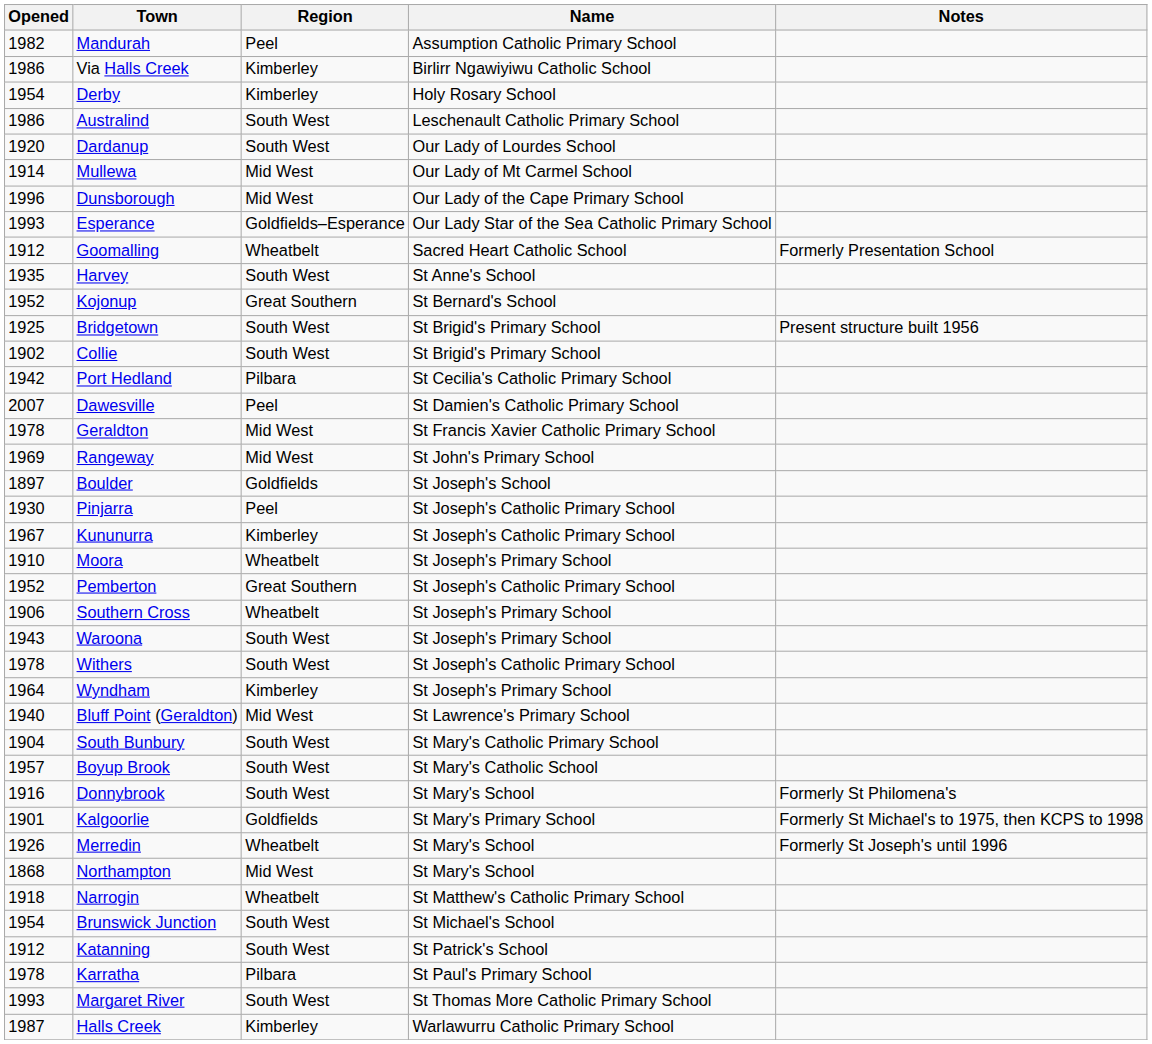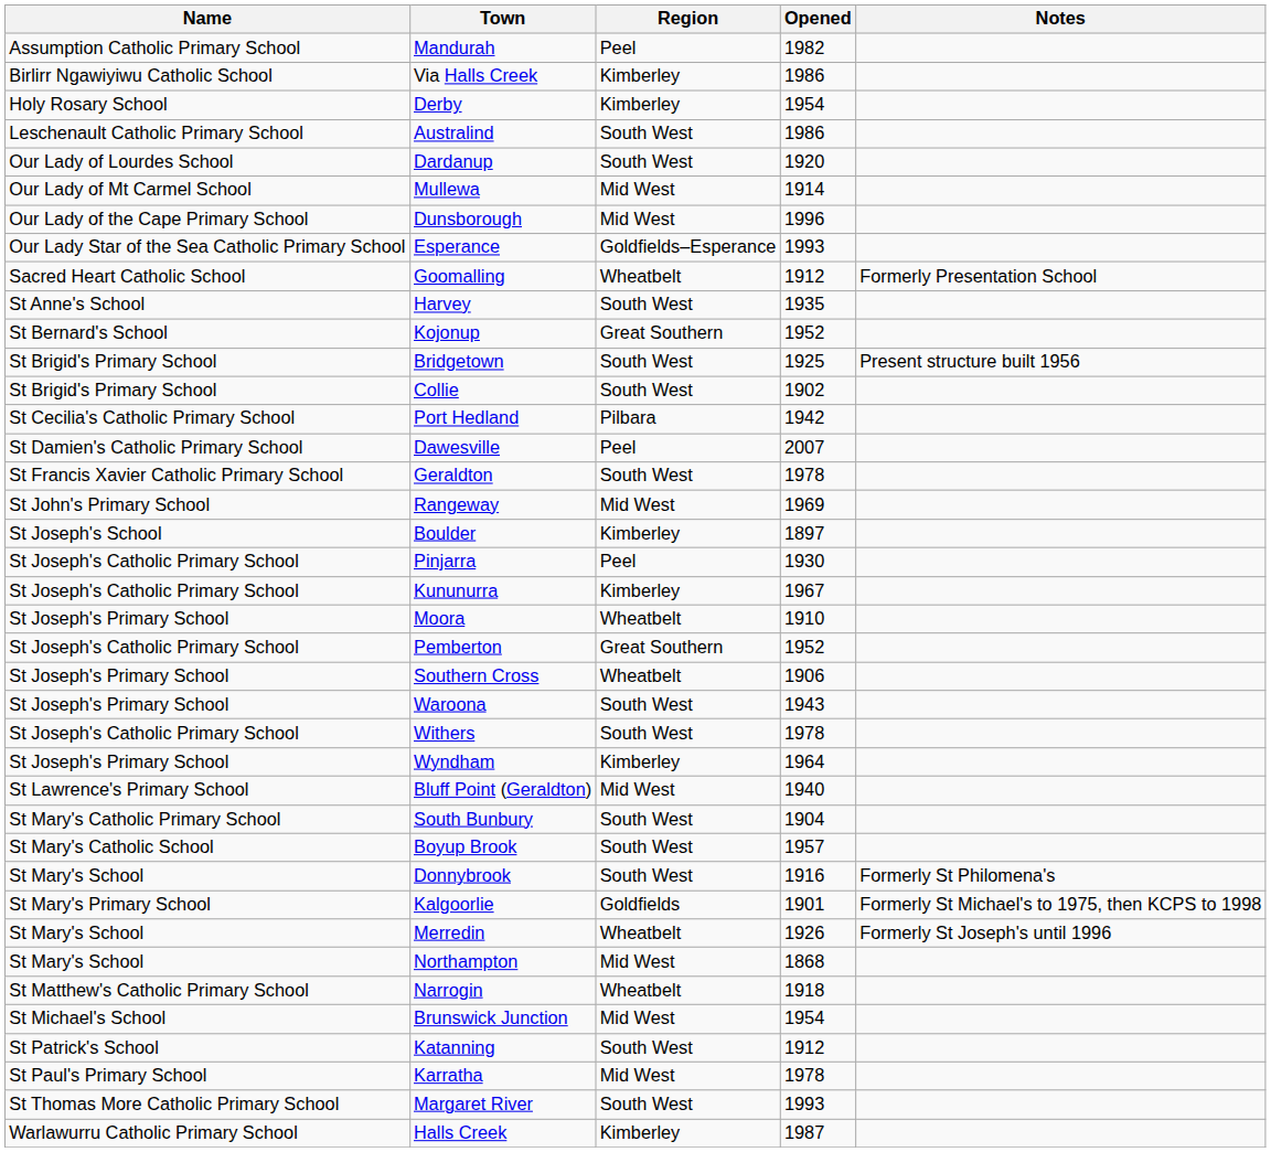columns swapped: Name <-> Opened
Geraldton | Region: Mid West -> South West
Boulder | Region: Goldfields -> Kimberley
Brunswick Junction | Region: South West -> Mid West
Karratha | Region: Pilbara -> Mid West
